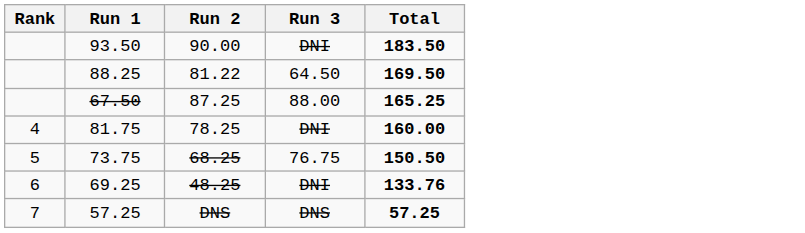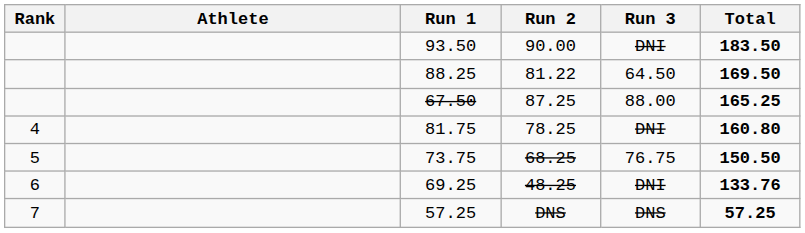+ column: Athlete
81.75 | Total: 160.00 -> 160.80
